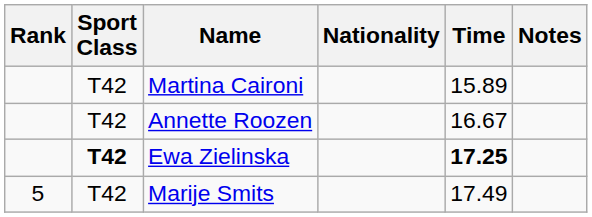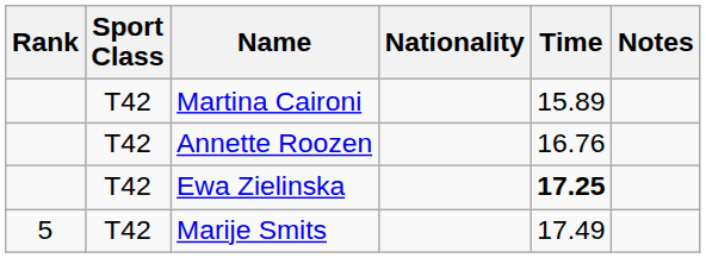Annette Roozen | Time: 16.67 -> 16.76
Ewa Zielinska | Sport Class: bold -> normal
